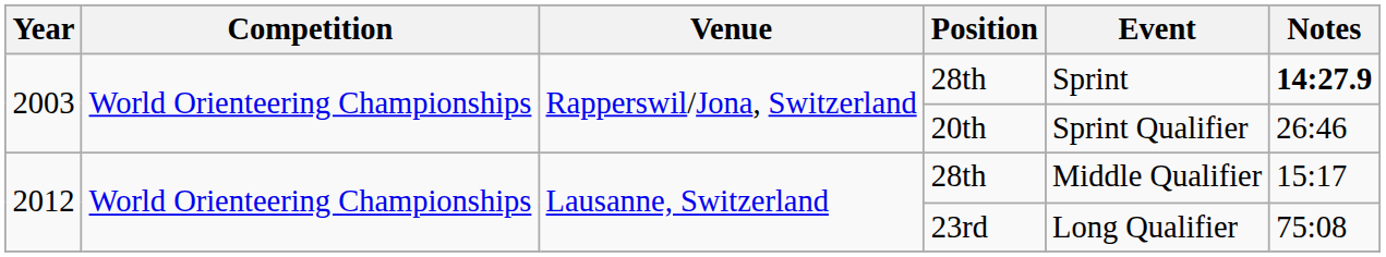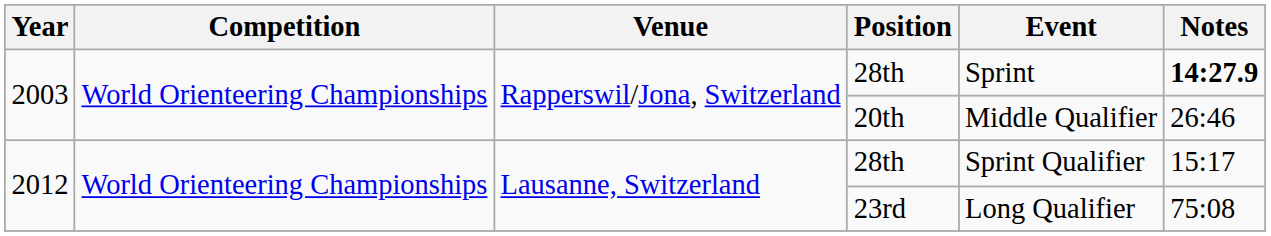20th | Event: Sprint Qualifier -> Middle Qualifier
2012 / 28th | Event: Middle Qualifier -> Sprint Qualifier
